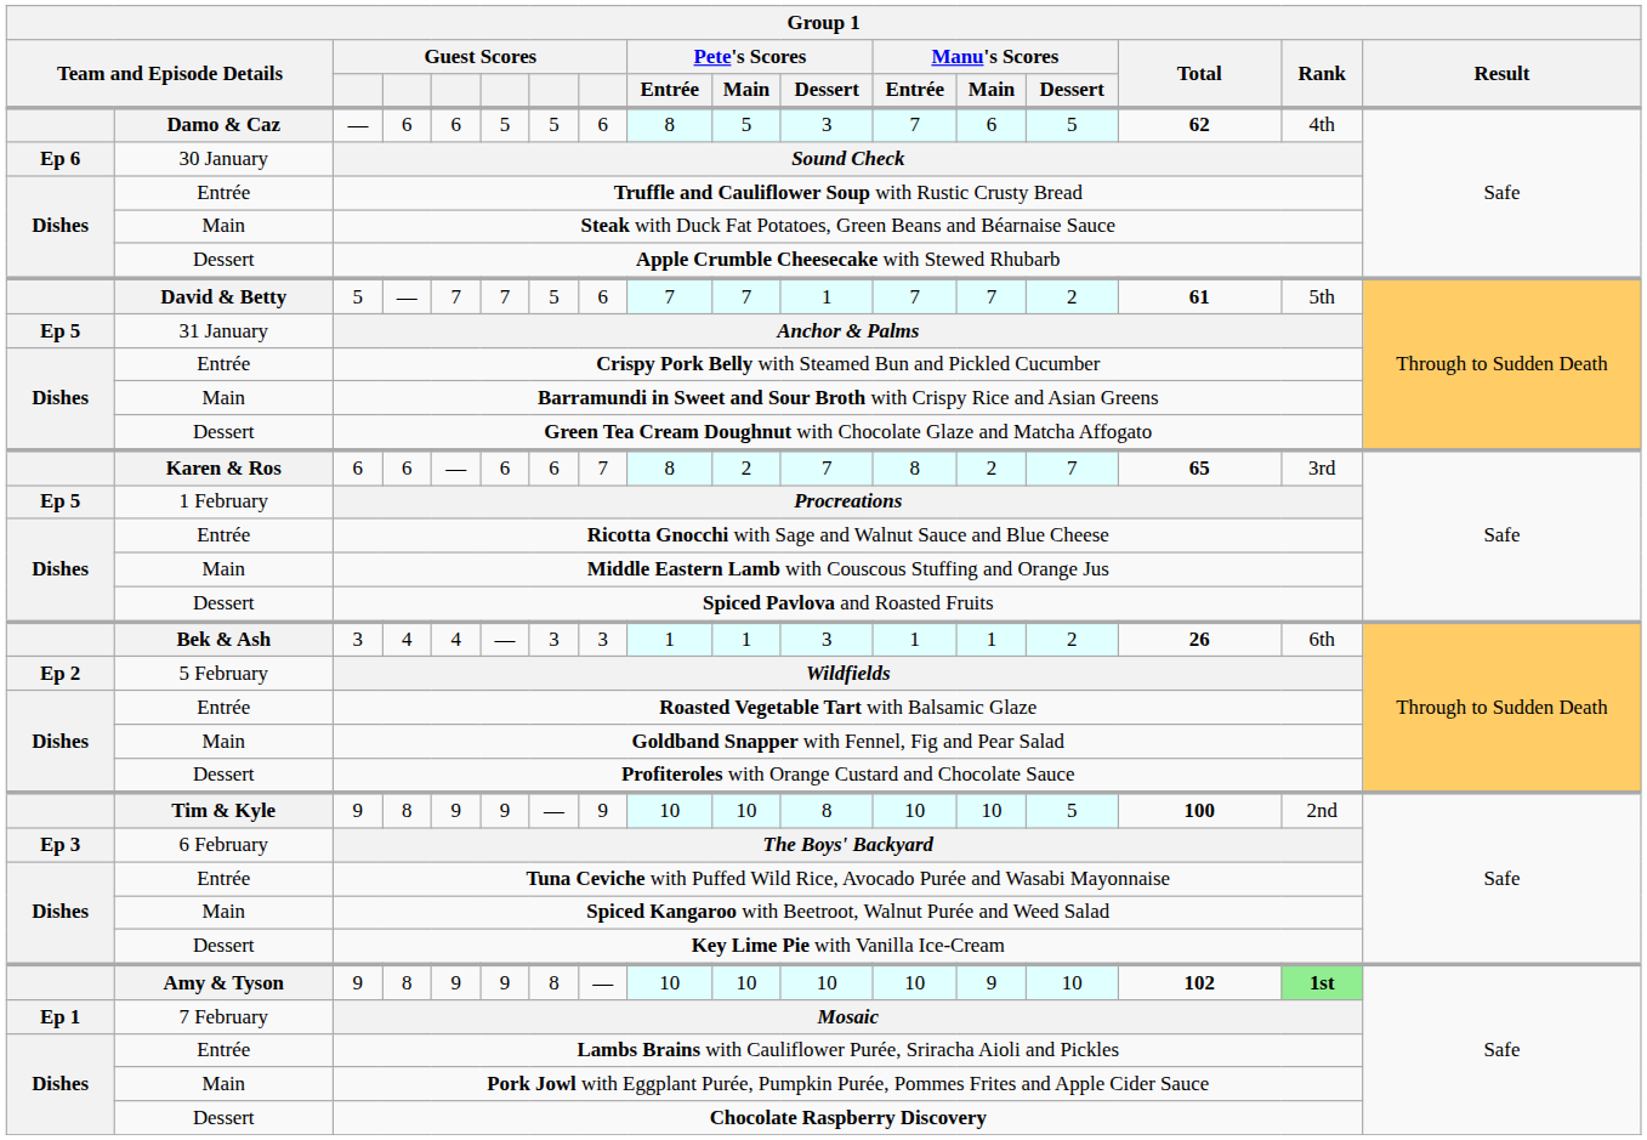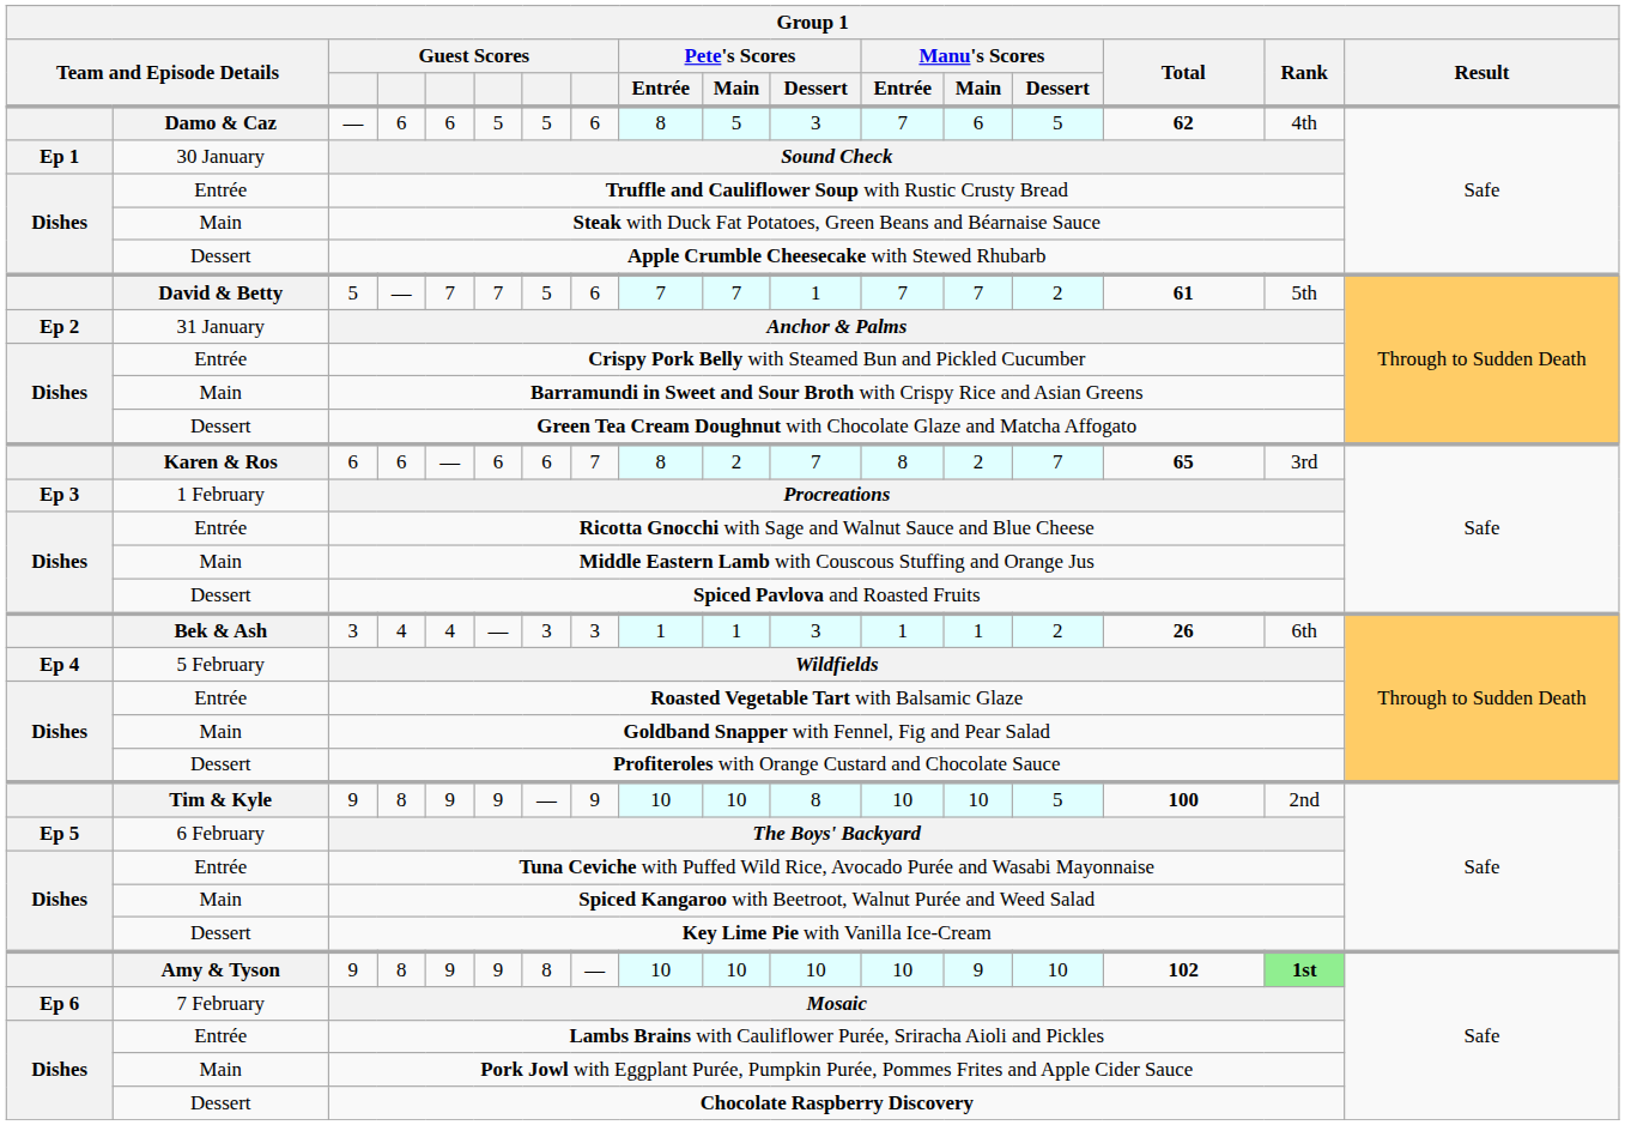Sound Check | column 1: Ep 6 -> Ep 1
Anchor & Palms | column 1: Ep 5 -> Ep 2
Procreations | column 1: Ep 5 -> Ep 3
Wildfields | column 1: Ep 2 -> Ep 4
The Boys' Backyard | column 1: Ep 3 -> Ep 5
Mosaic | column 1: Ep 1 -> Ep 6
